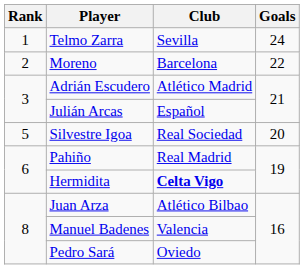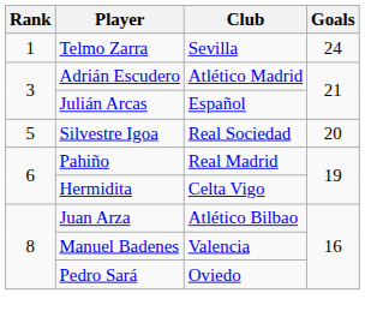- row: 2 | Moreno | Barcelona | 22
Hermidita | Club: bold -> normal
